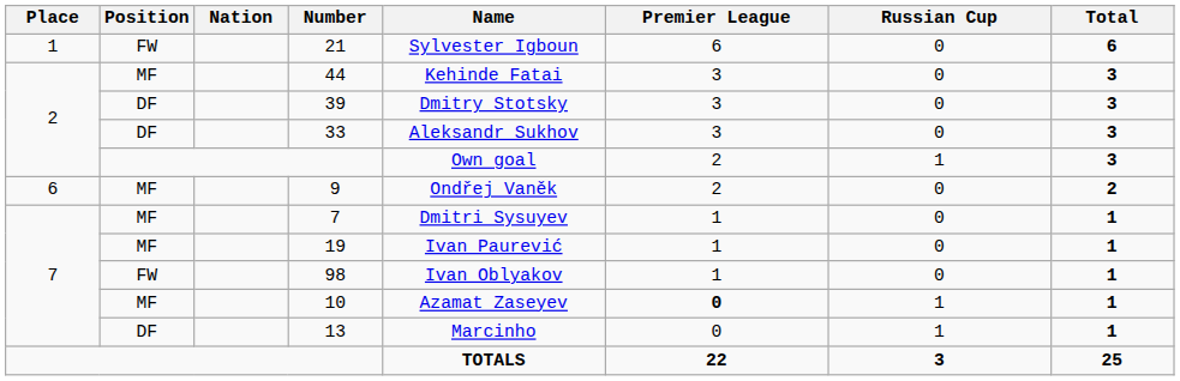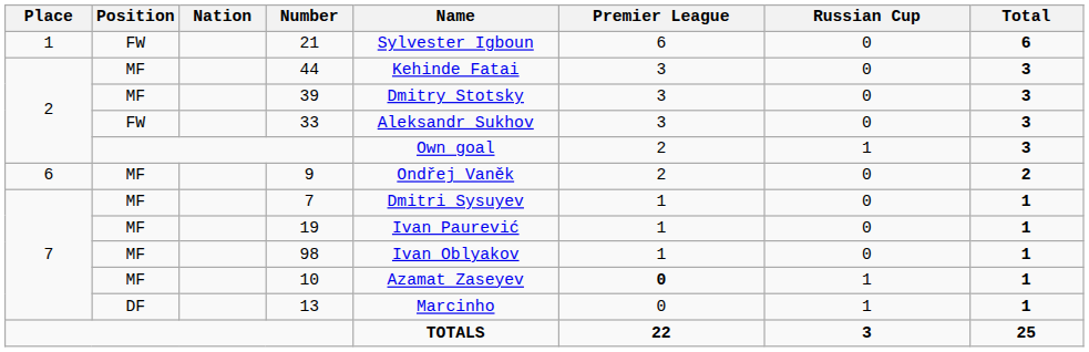39 | Position: DF -> MF
33 | Position: DF -> FW
98 | Position: FW -> MF
